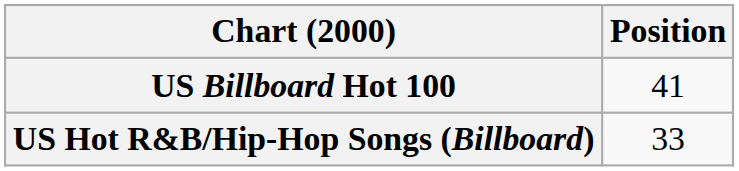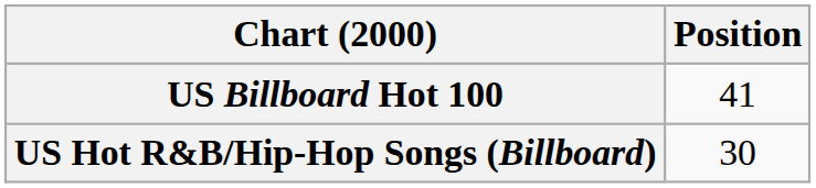US Hot R&B/Hip-Hop Songs (Billboard) | Position: 33 -> 30
